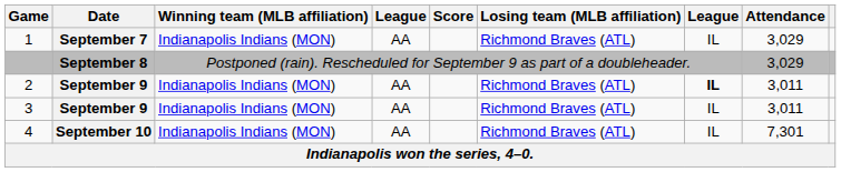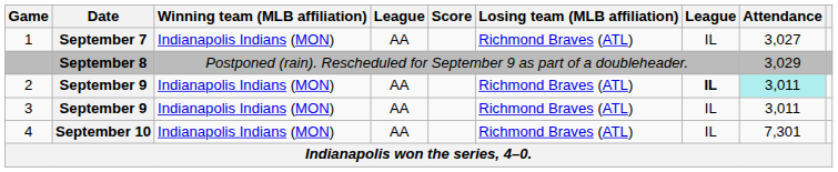1 | Attendance: 3,029 -> 3,027
2 | Attendance: no background -> paleturquoise background
